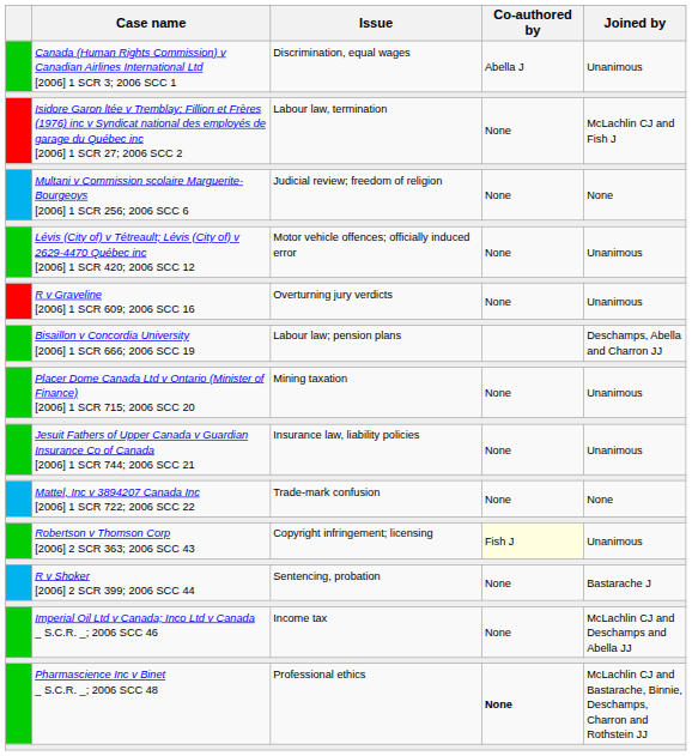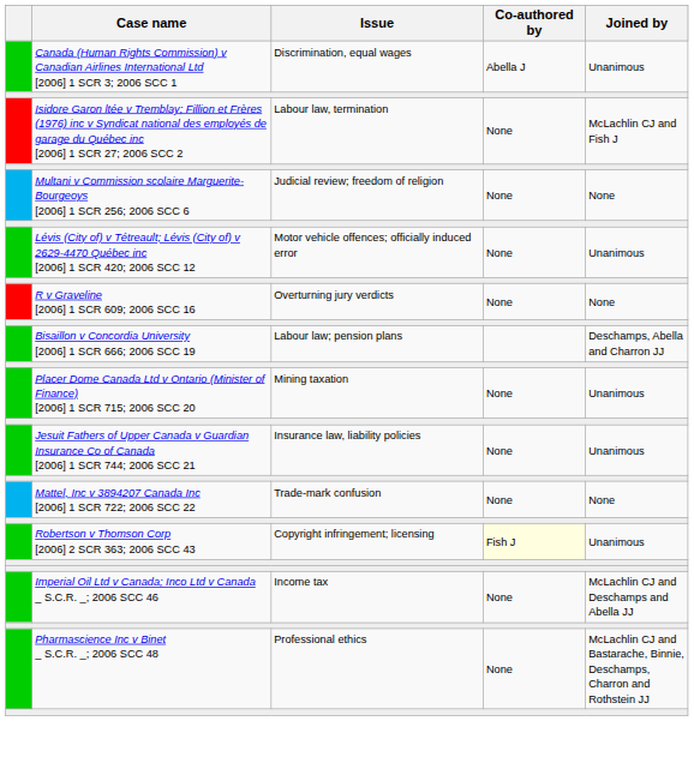R v Graveline [2006] 1 SCR 609; 2006 SCC 16 | Joined by: Unanimous -> None
- row: R v Shoker [2006] 2 SCR 399; 2006 SCC 44 | Sentencing, probation | None | Bastarache J
Pharmascience Inc v Binet _ S.C.R. _; 2006 SCC 48 | Co-authored by: bold -> normal
